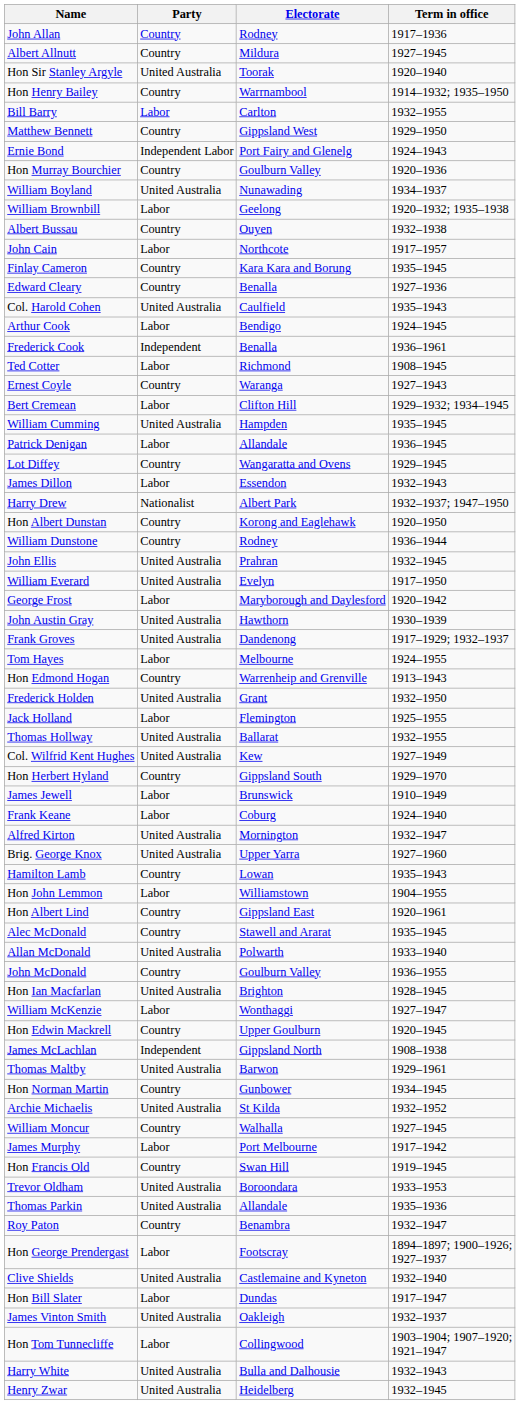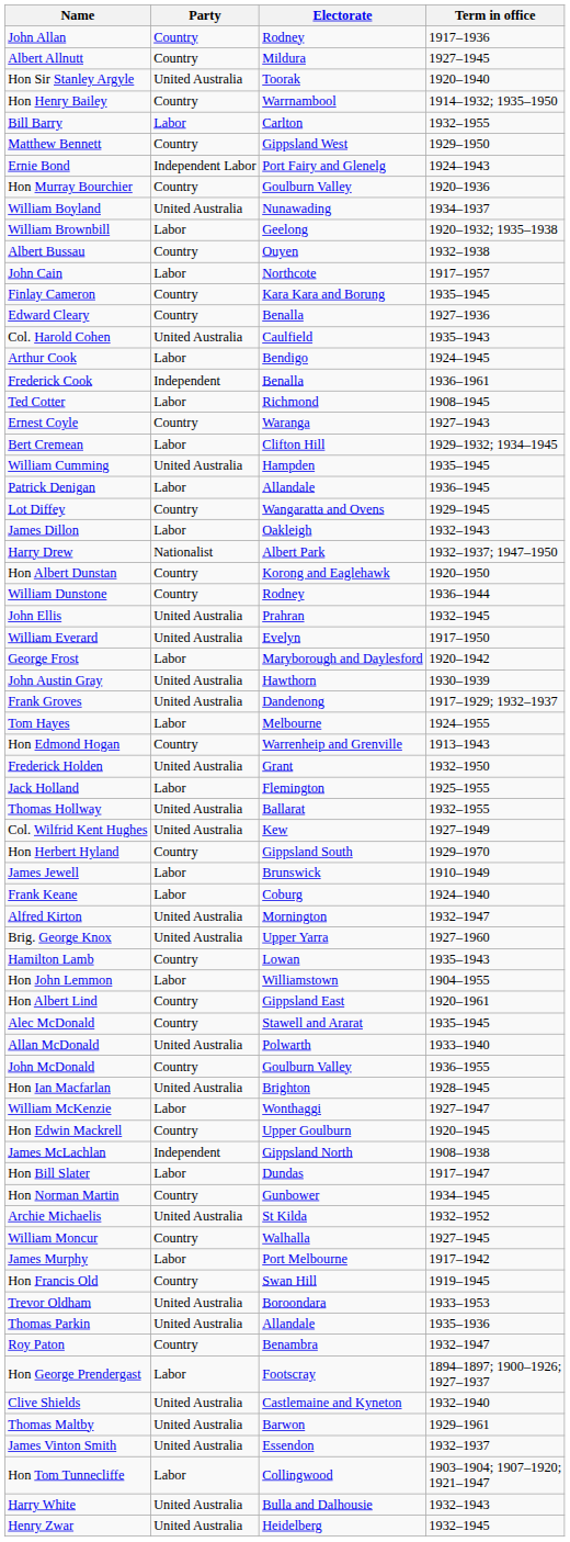James Dillon | Electorate: Essendon -> Oakleigh
rows swapped: Thomas Maltby <-> Hon Bill Slater
James Vinton Smith | Electorate: Oakleigh -> Essendon
